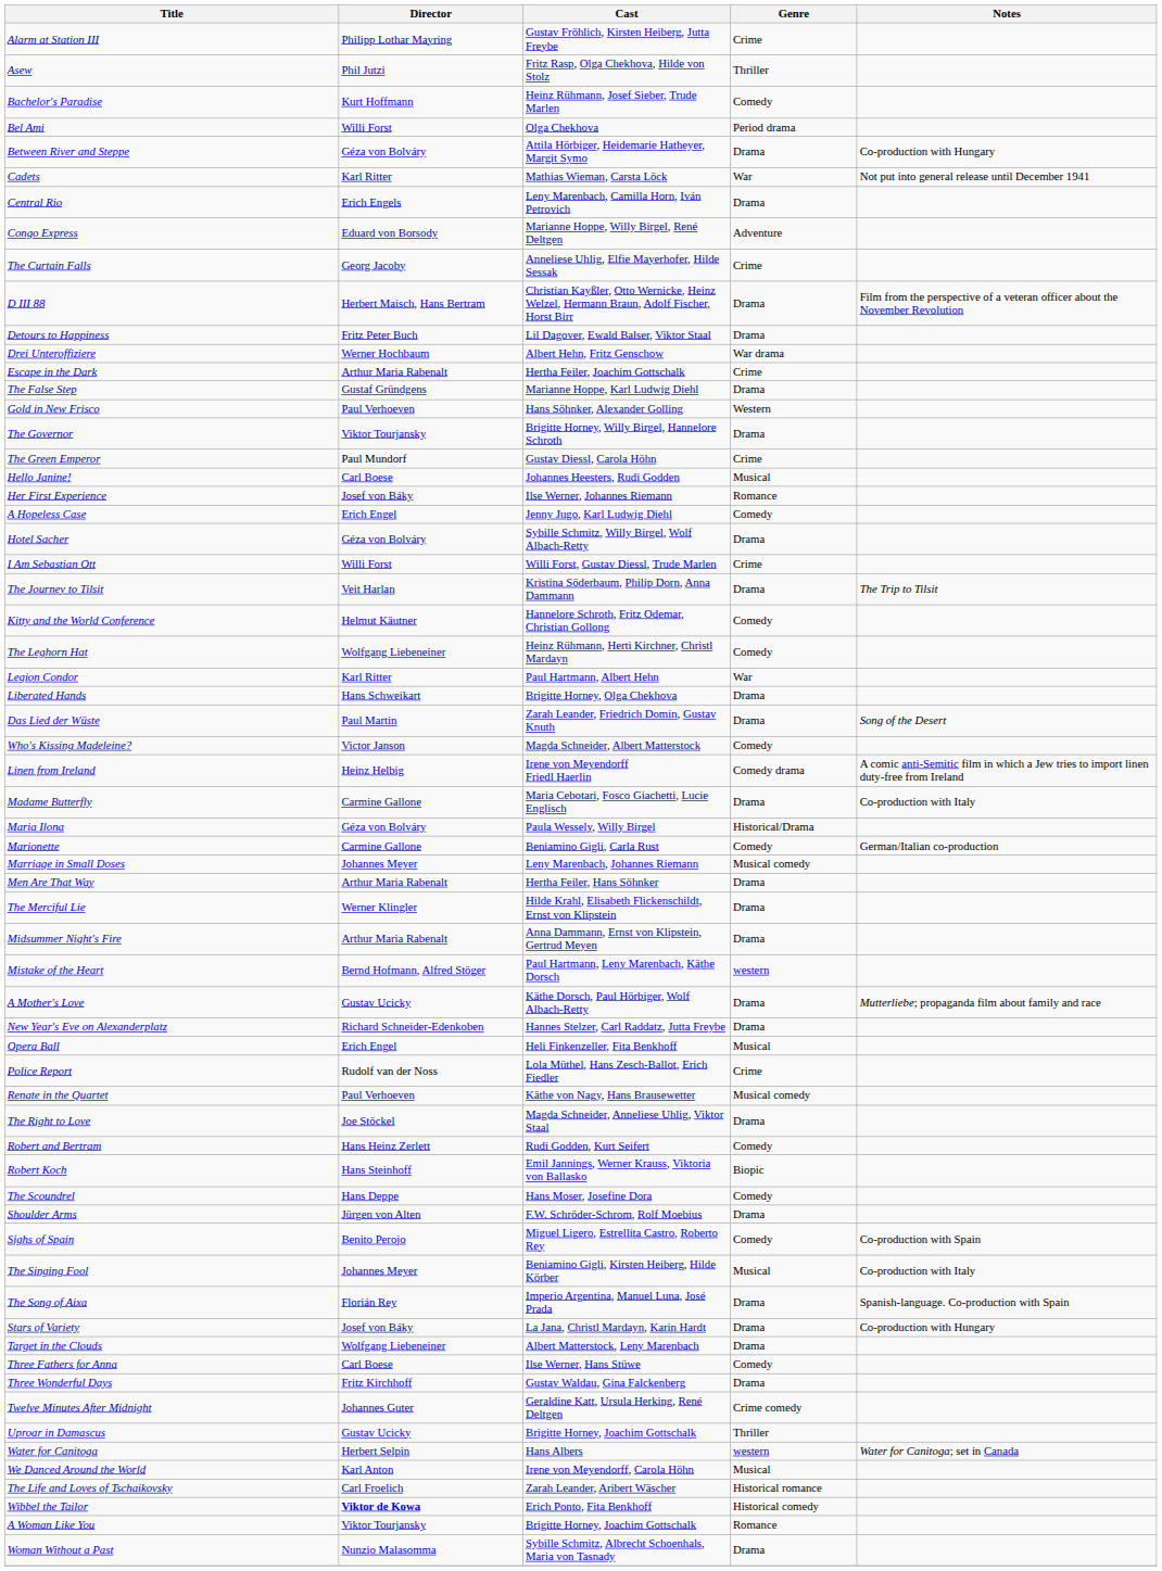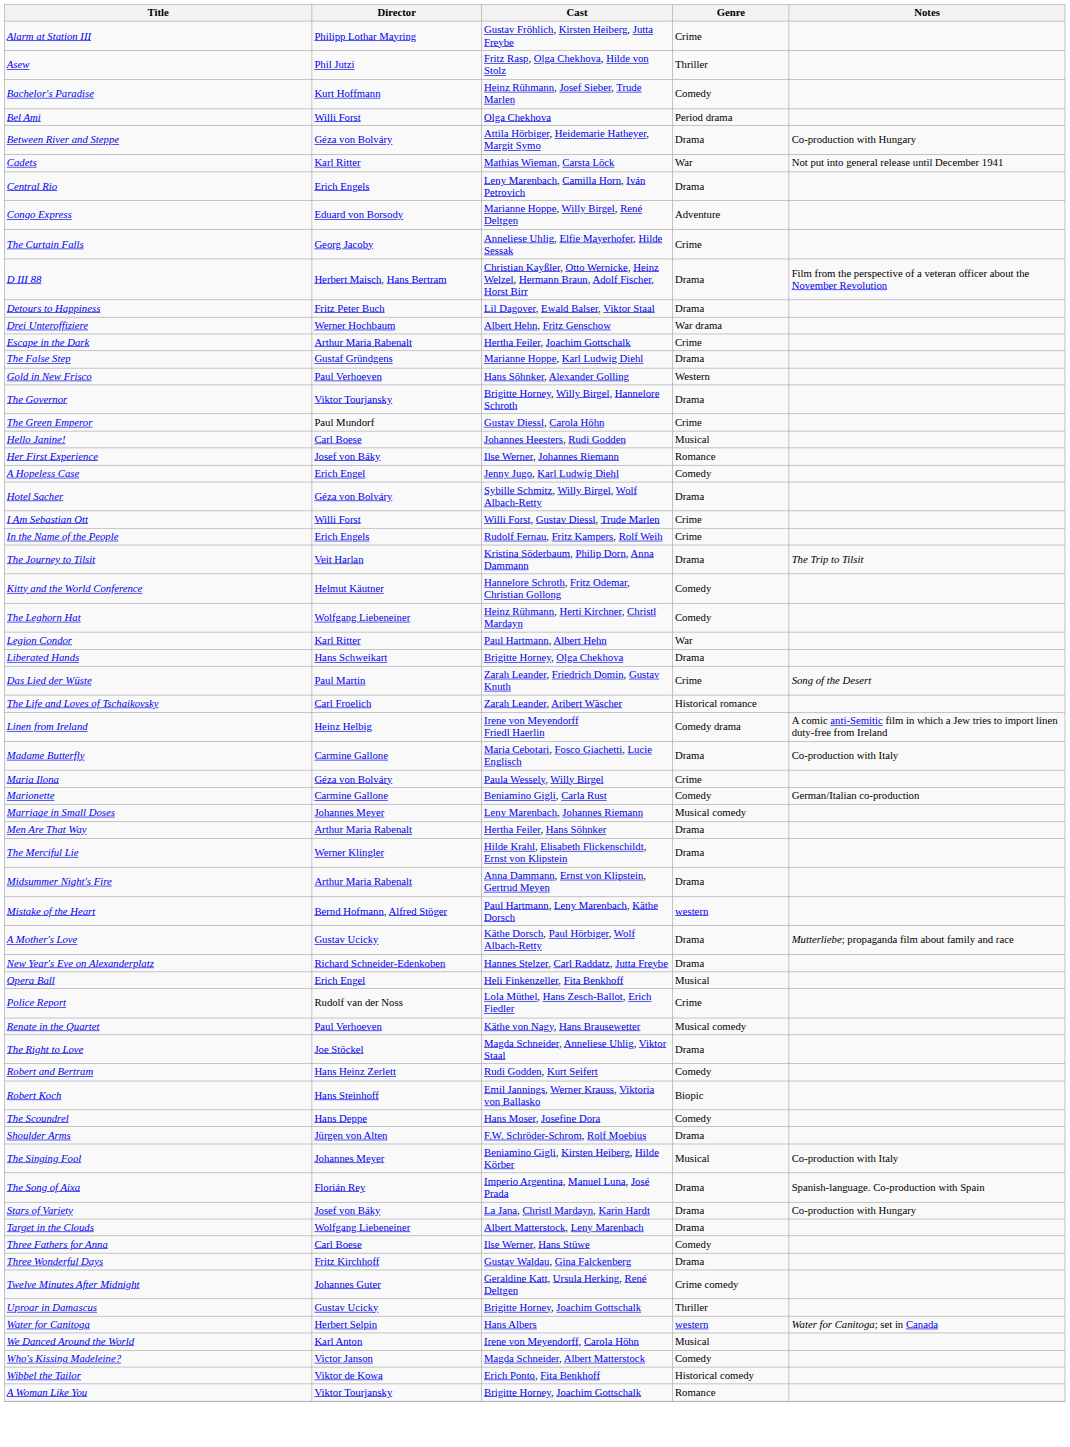+ row: In the Name of the People | Erich Engels | Rudolf Fernau, Fritz Kampers, Rolf Weih | Crime
Das Lied der Wüste | Genre: Drama -> Crime
rows swapped: The Life and Loves of Tschaikovsky <-> Who's Kissing Madeleine?
Maria Ilona | Genre: Historical/Drama -> Crime
- row: Sighs of Spain | Benito Perojo | Miguel Ligero, Estrellita Castro, Roberto Rey | Comedy | Co-production with Spain
Wibbel the Tailor | Director: bold -> normal
- row: Woman Without a Past | Nunzio Malasomma | Sybille Schmitz, Albrecht Schoenhals, Maria von Tasnady | Drama
